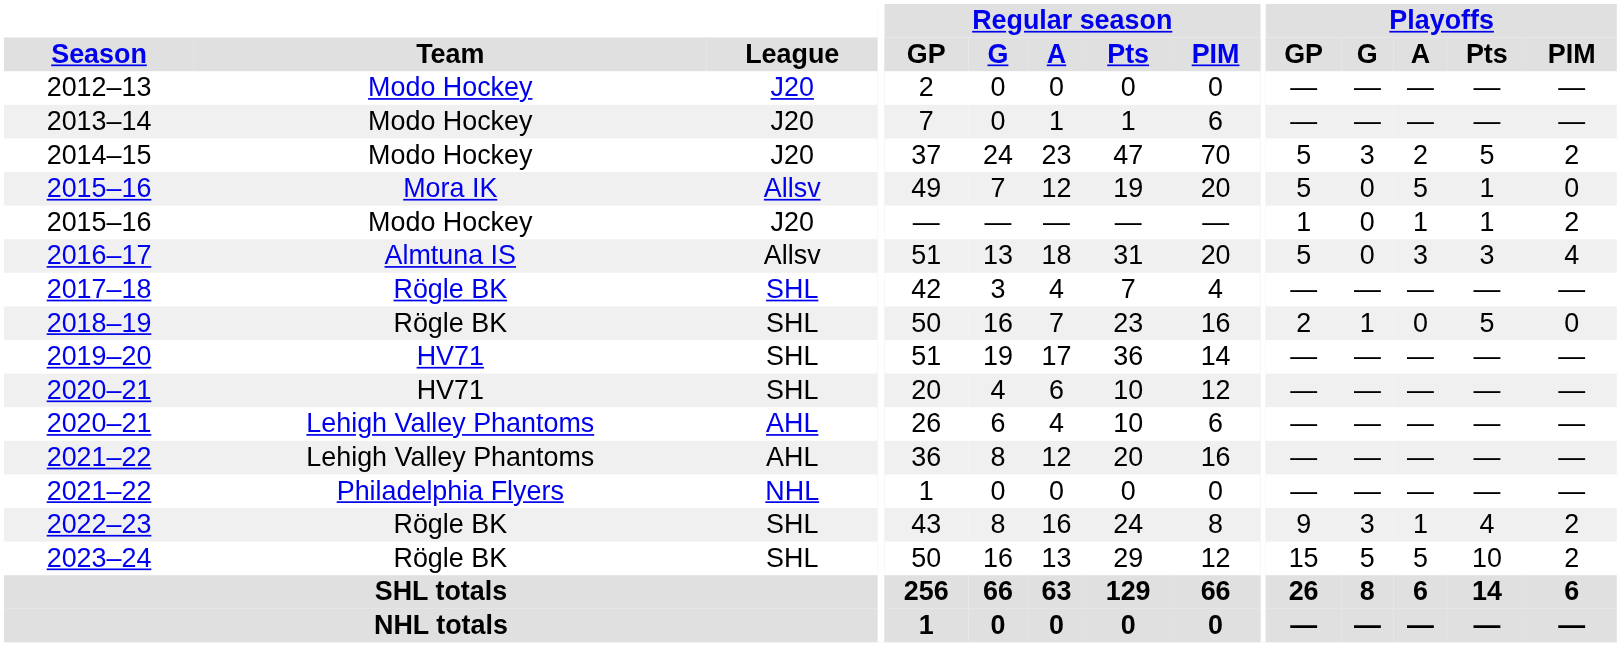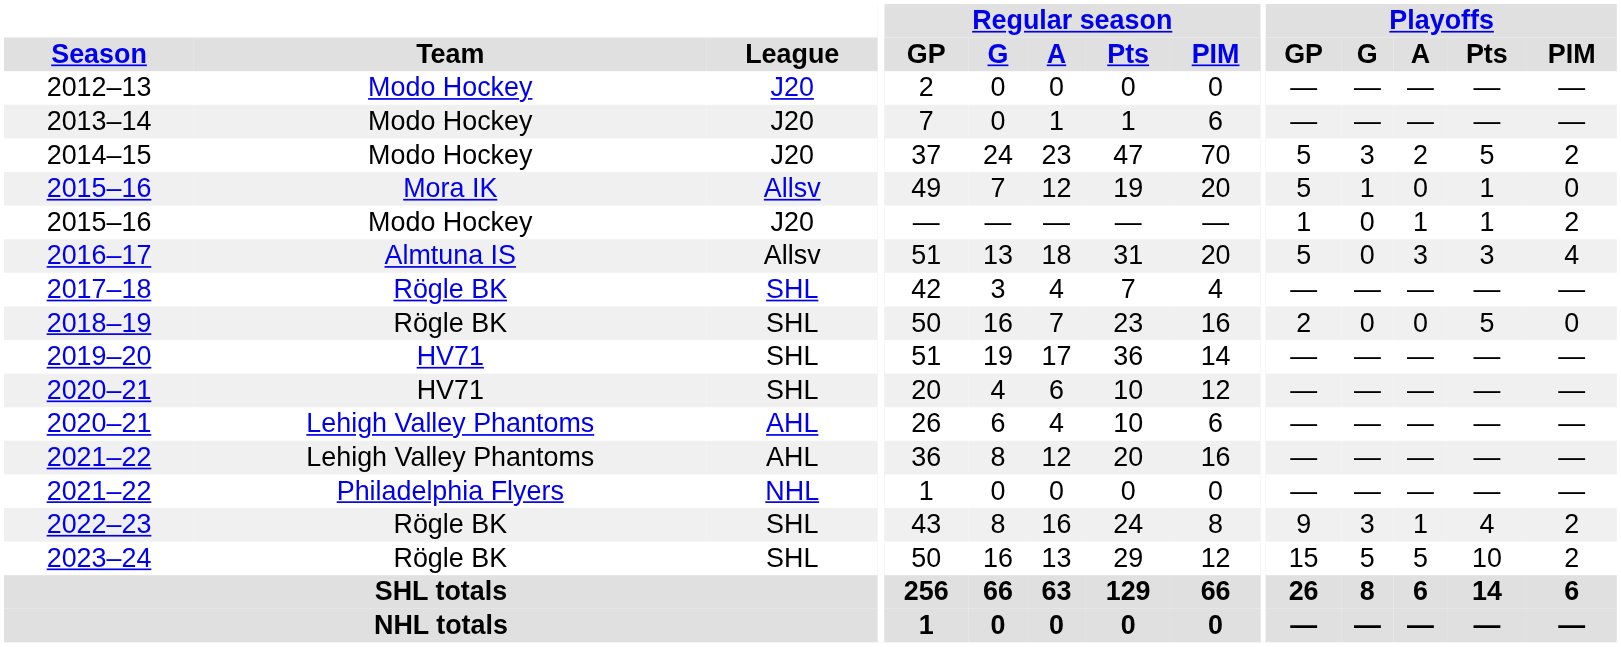2015–16 / Mora IK | Playoffs / G: 0 -> 1
2015–16 / Mora IK | Playoffs / A: 5 -> 0
2018–19 | Playoffs / G: 1 -> 0
